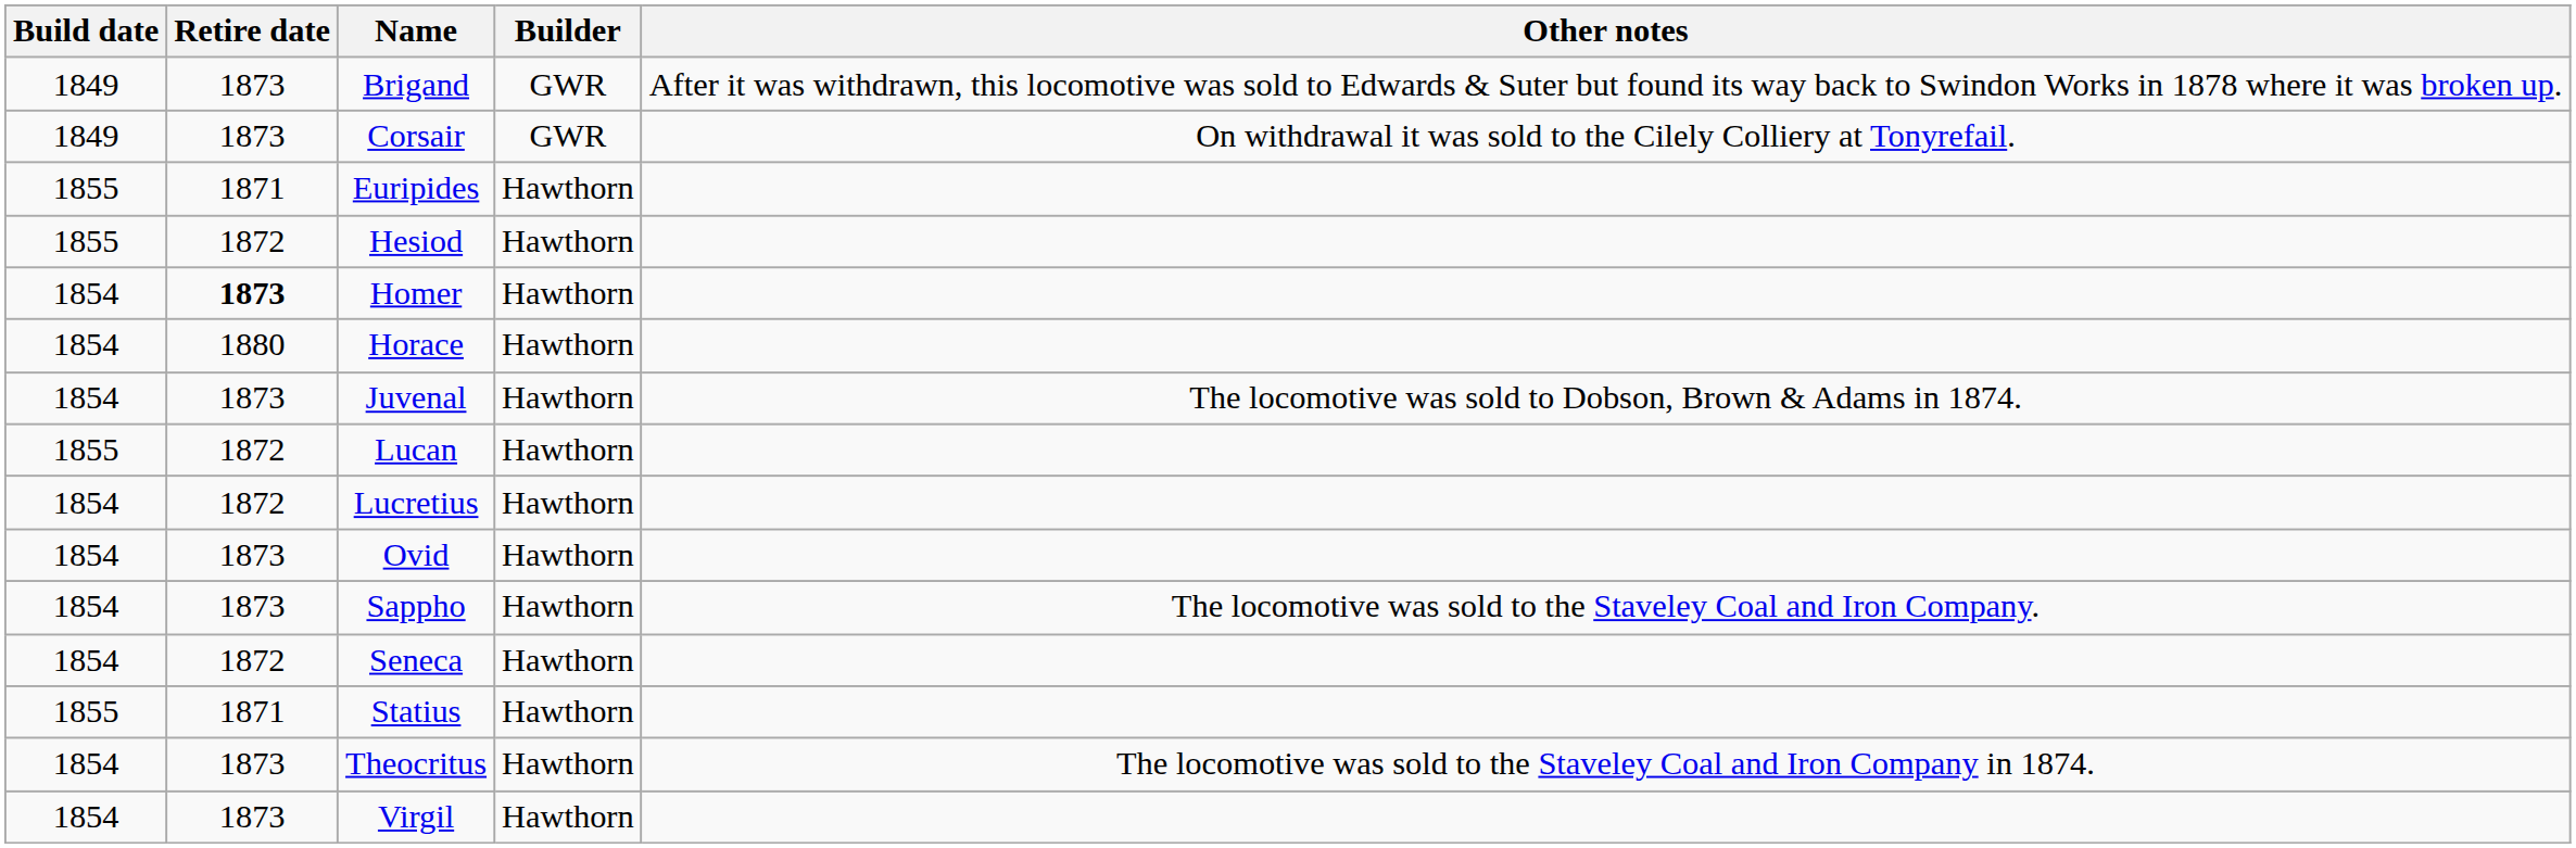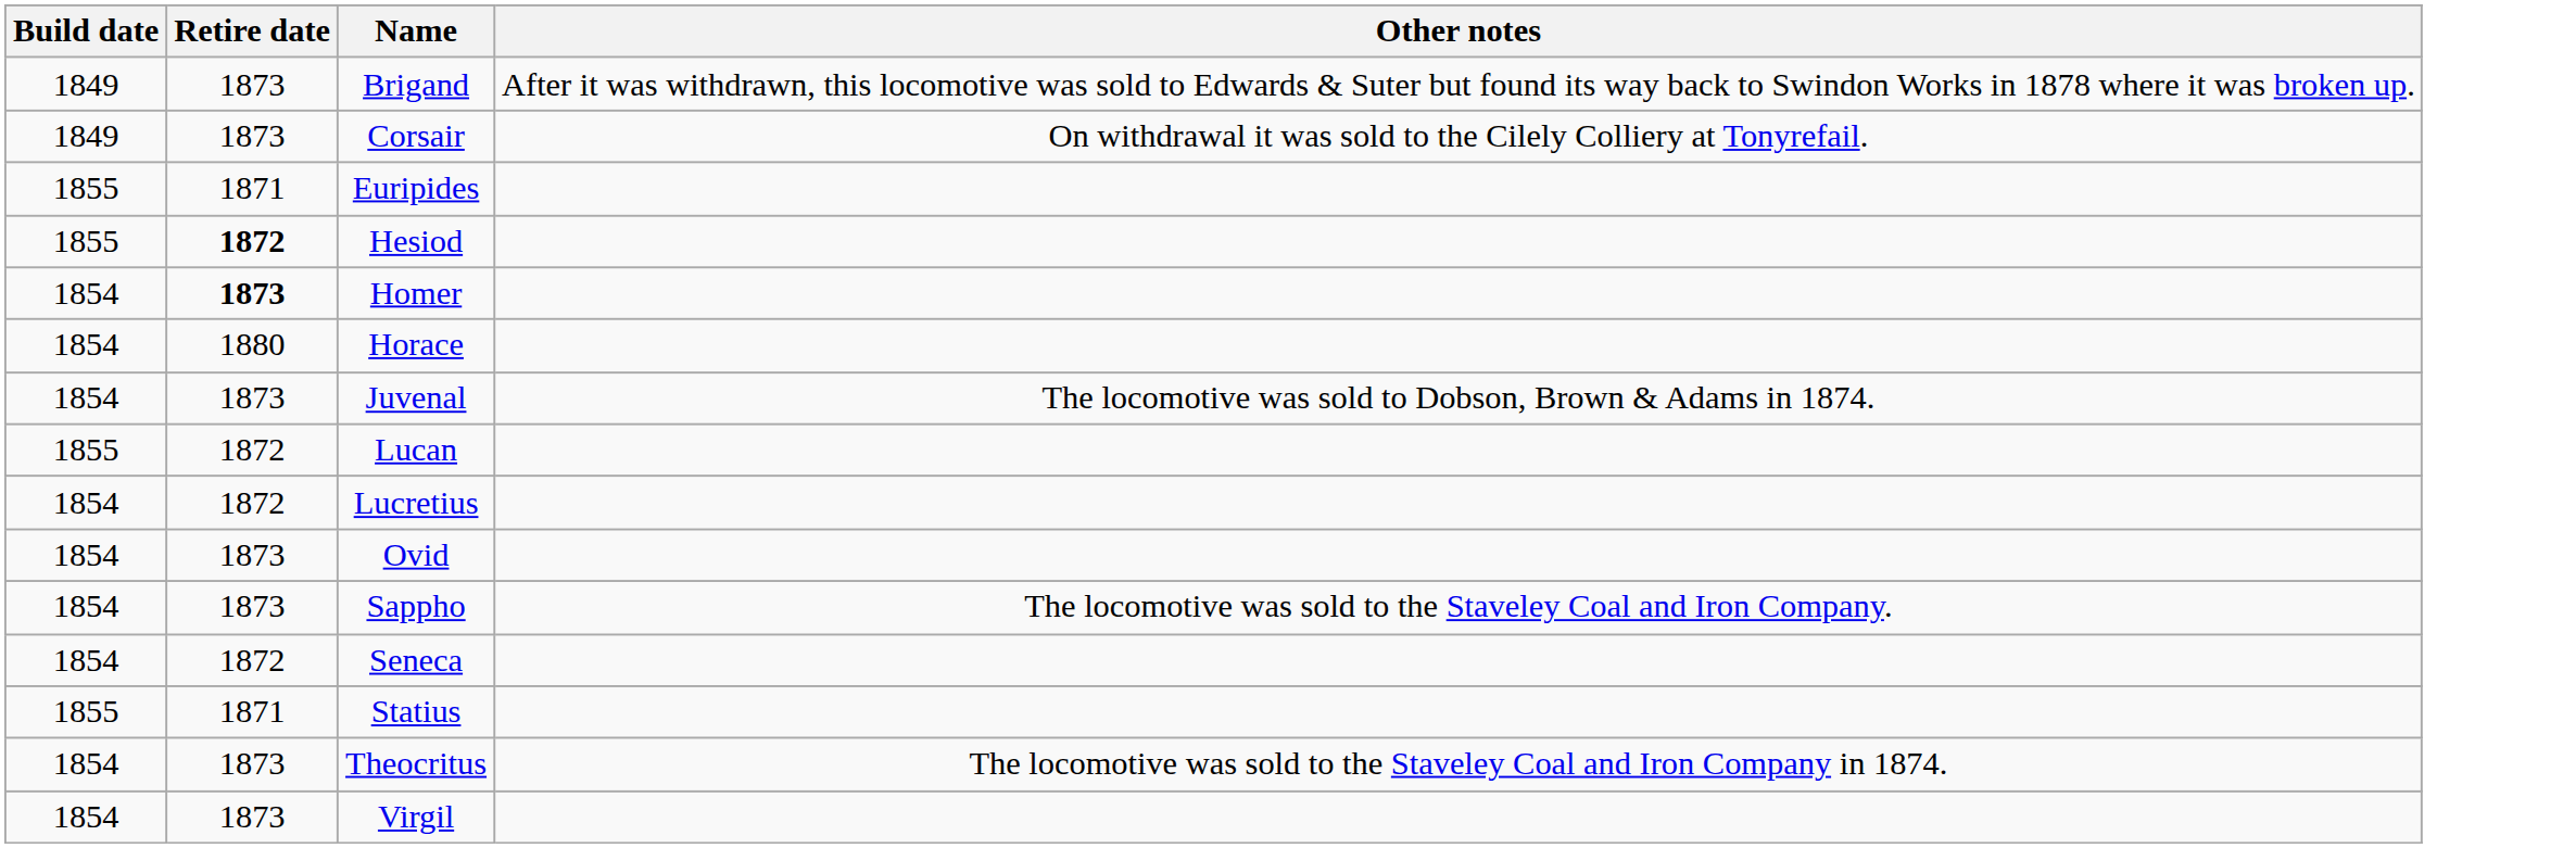- column: Builder | GWR | GWR | Hawthorn | Hawthorn | Hawthorn | Hawthorn | Hawthorn | Hawthorn | Hawthorn | Hawthorn | Hawthorn | Hawthorn | Hawthorn | Hawthorn | Hawthorn
Hesiod | Retire date: normal -> bold
